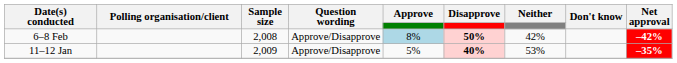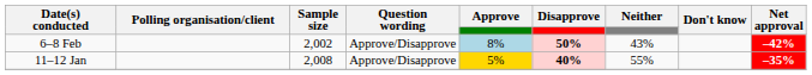6–8 Feb | Sample size: 2,008 -> 2,002
6–8 Feb | Neither: 42% -> 43%
11–12 Jan | Sample size: 2,009 -> 2,008
11–12 Jan | Approve: no background -> gold background
11–12 Jan | Neither: 53% -> 55%
